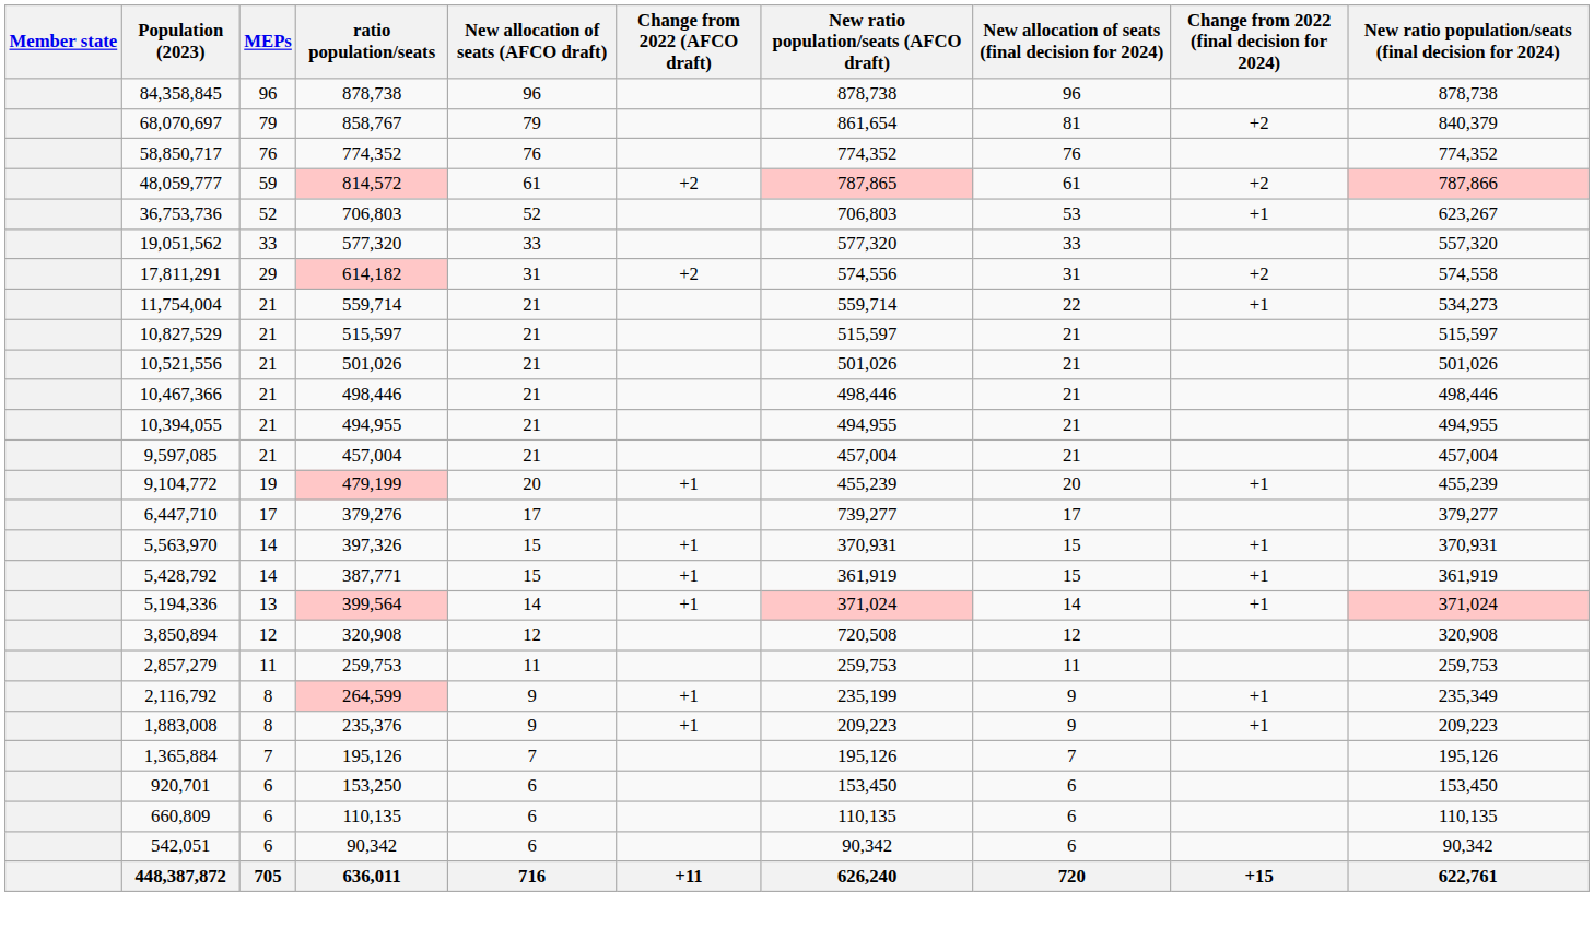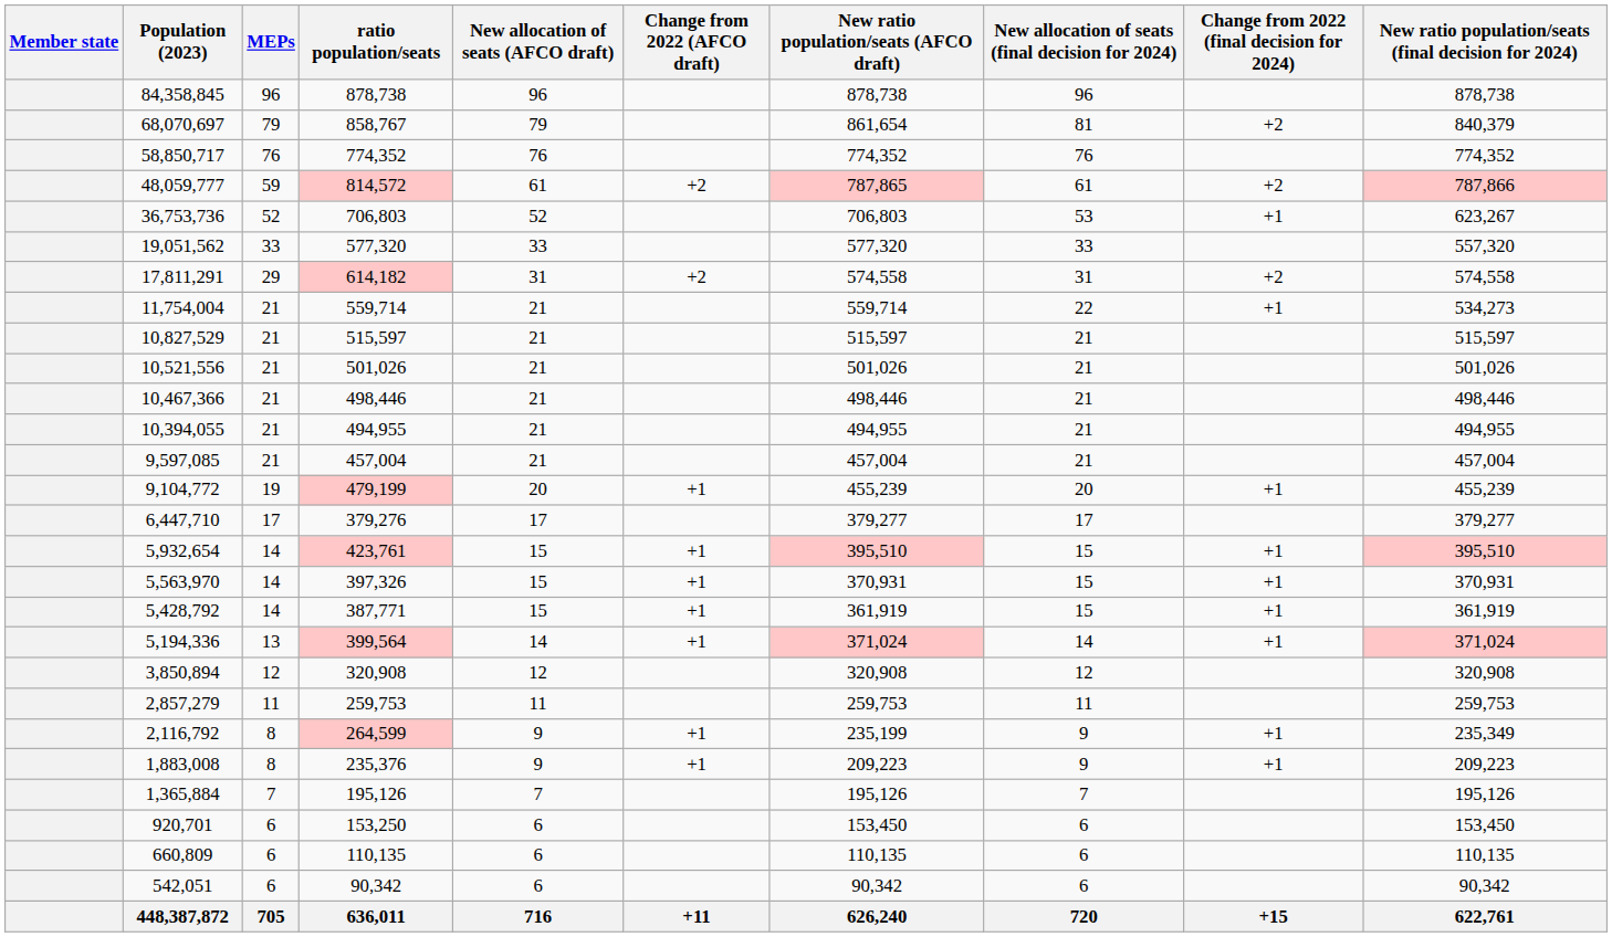17,811,291 | New ratio population/seats (AFCO draft): 574,556 -> 574,558
6,447,710 | New ratio population/seats (AFCO draft): 739,277 -> 379,277
+ row: 5,932,654 | 14 | 423,761 | 15 | +1 | 395,510 | 15 | +1 | 395,510
3,850,894 | New ratio population/seats (AFCO draft): 720,508 -> 320,908
